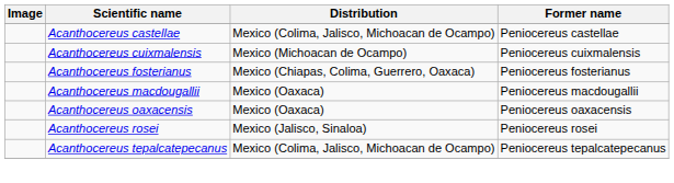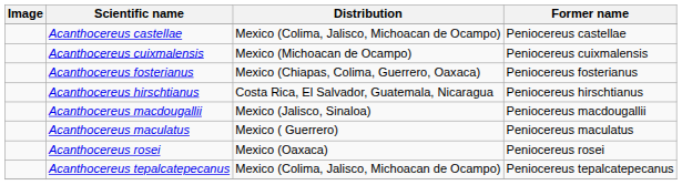+ row: Acanthocereus hirschtianus | Costa Rica, El Salvador, Guatemala, Nicaragua | Peniocereus hirschtianus
Acanthocereus macdougallii | Distribution: Mexico (Oaxaca) -> Mexico (Jalisco, Sinaloa)
+ row: Acanthocereus maculatus | Mexico ( Guerrero) | Peniocereus maculatus
- row: Acanthocereus oaxacensis | Mexico (Oaxaca) | Peniocereus oaxacensis
Acanthocereus rosei | Distribution: Mexico (Jalisco, Sinaloa) -> Mexico (Oaxaca)
